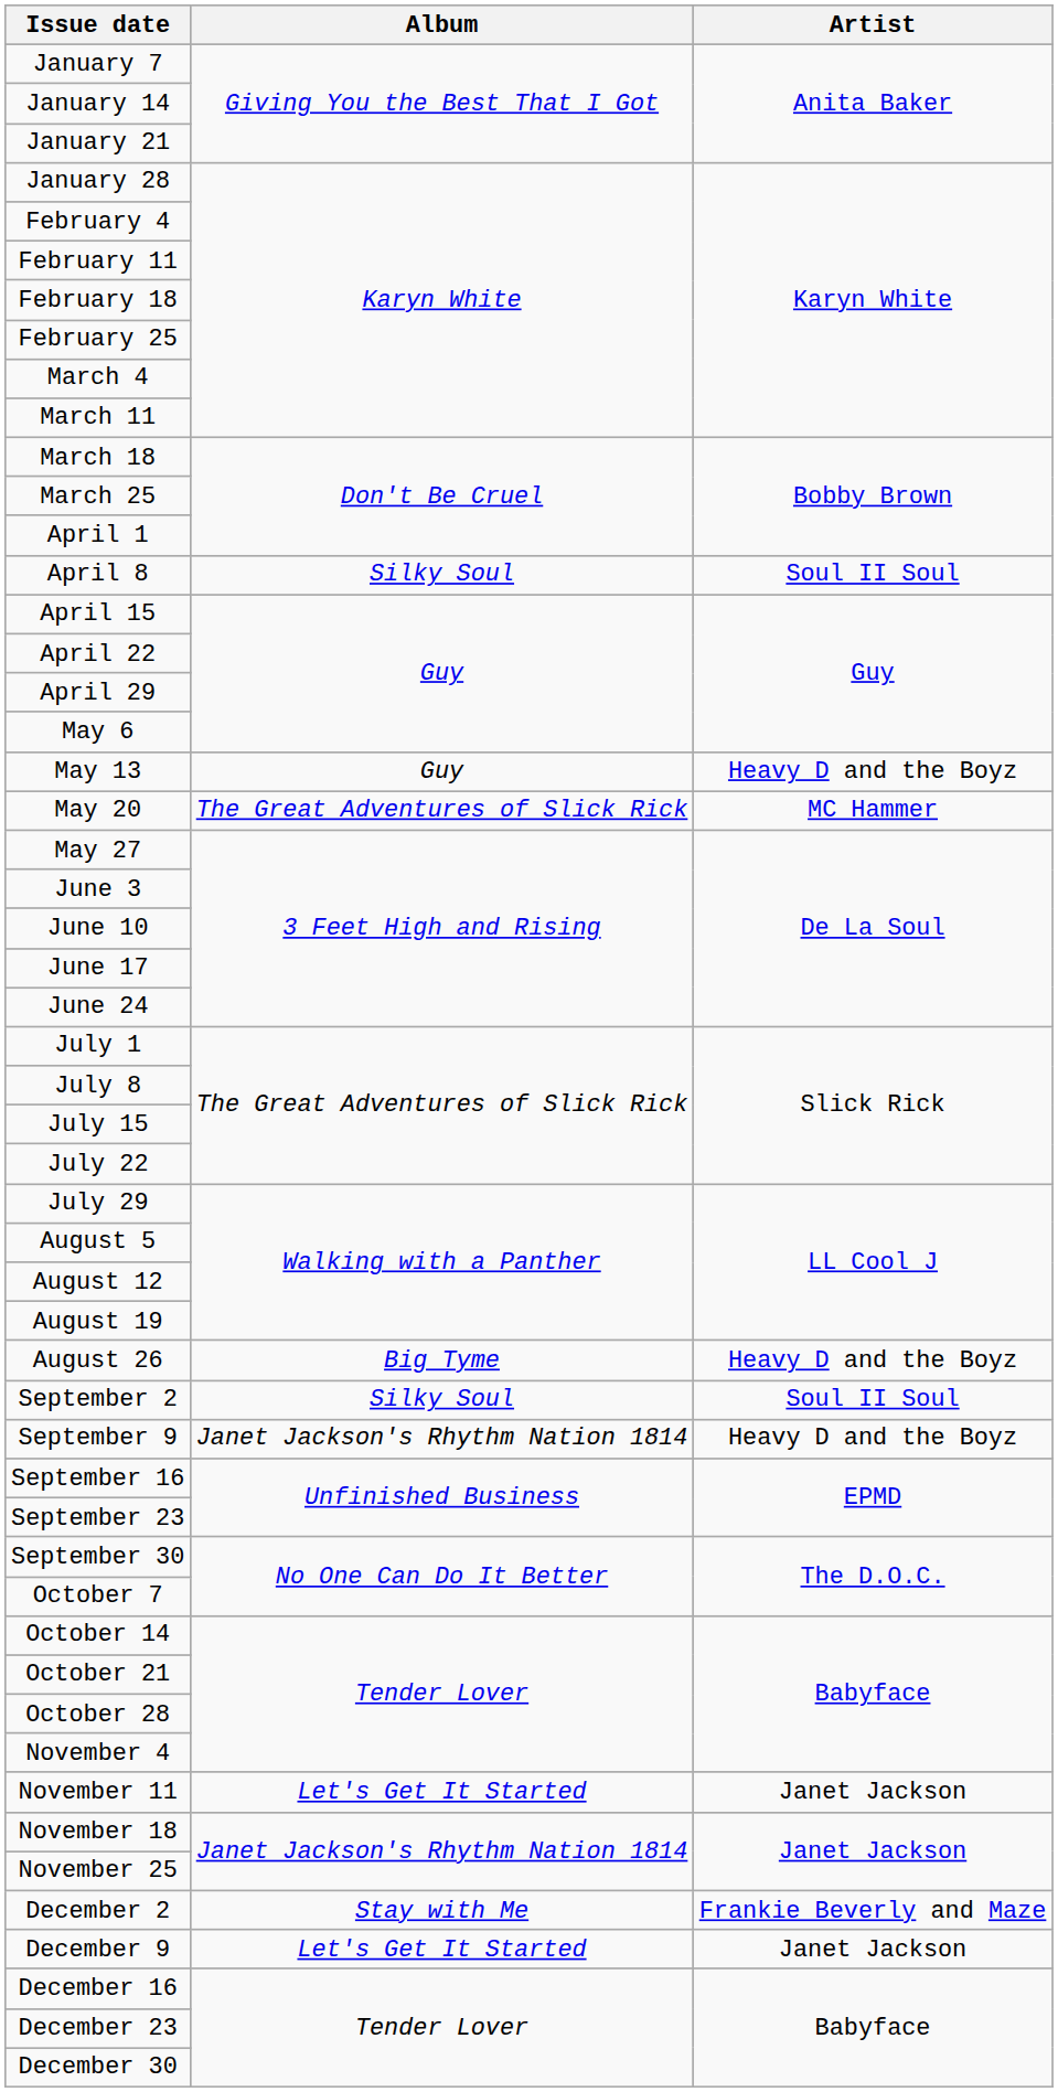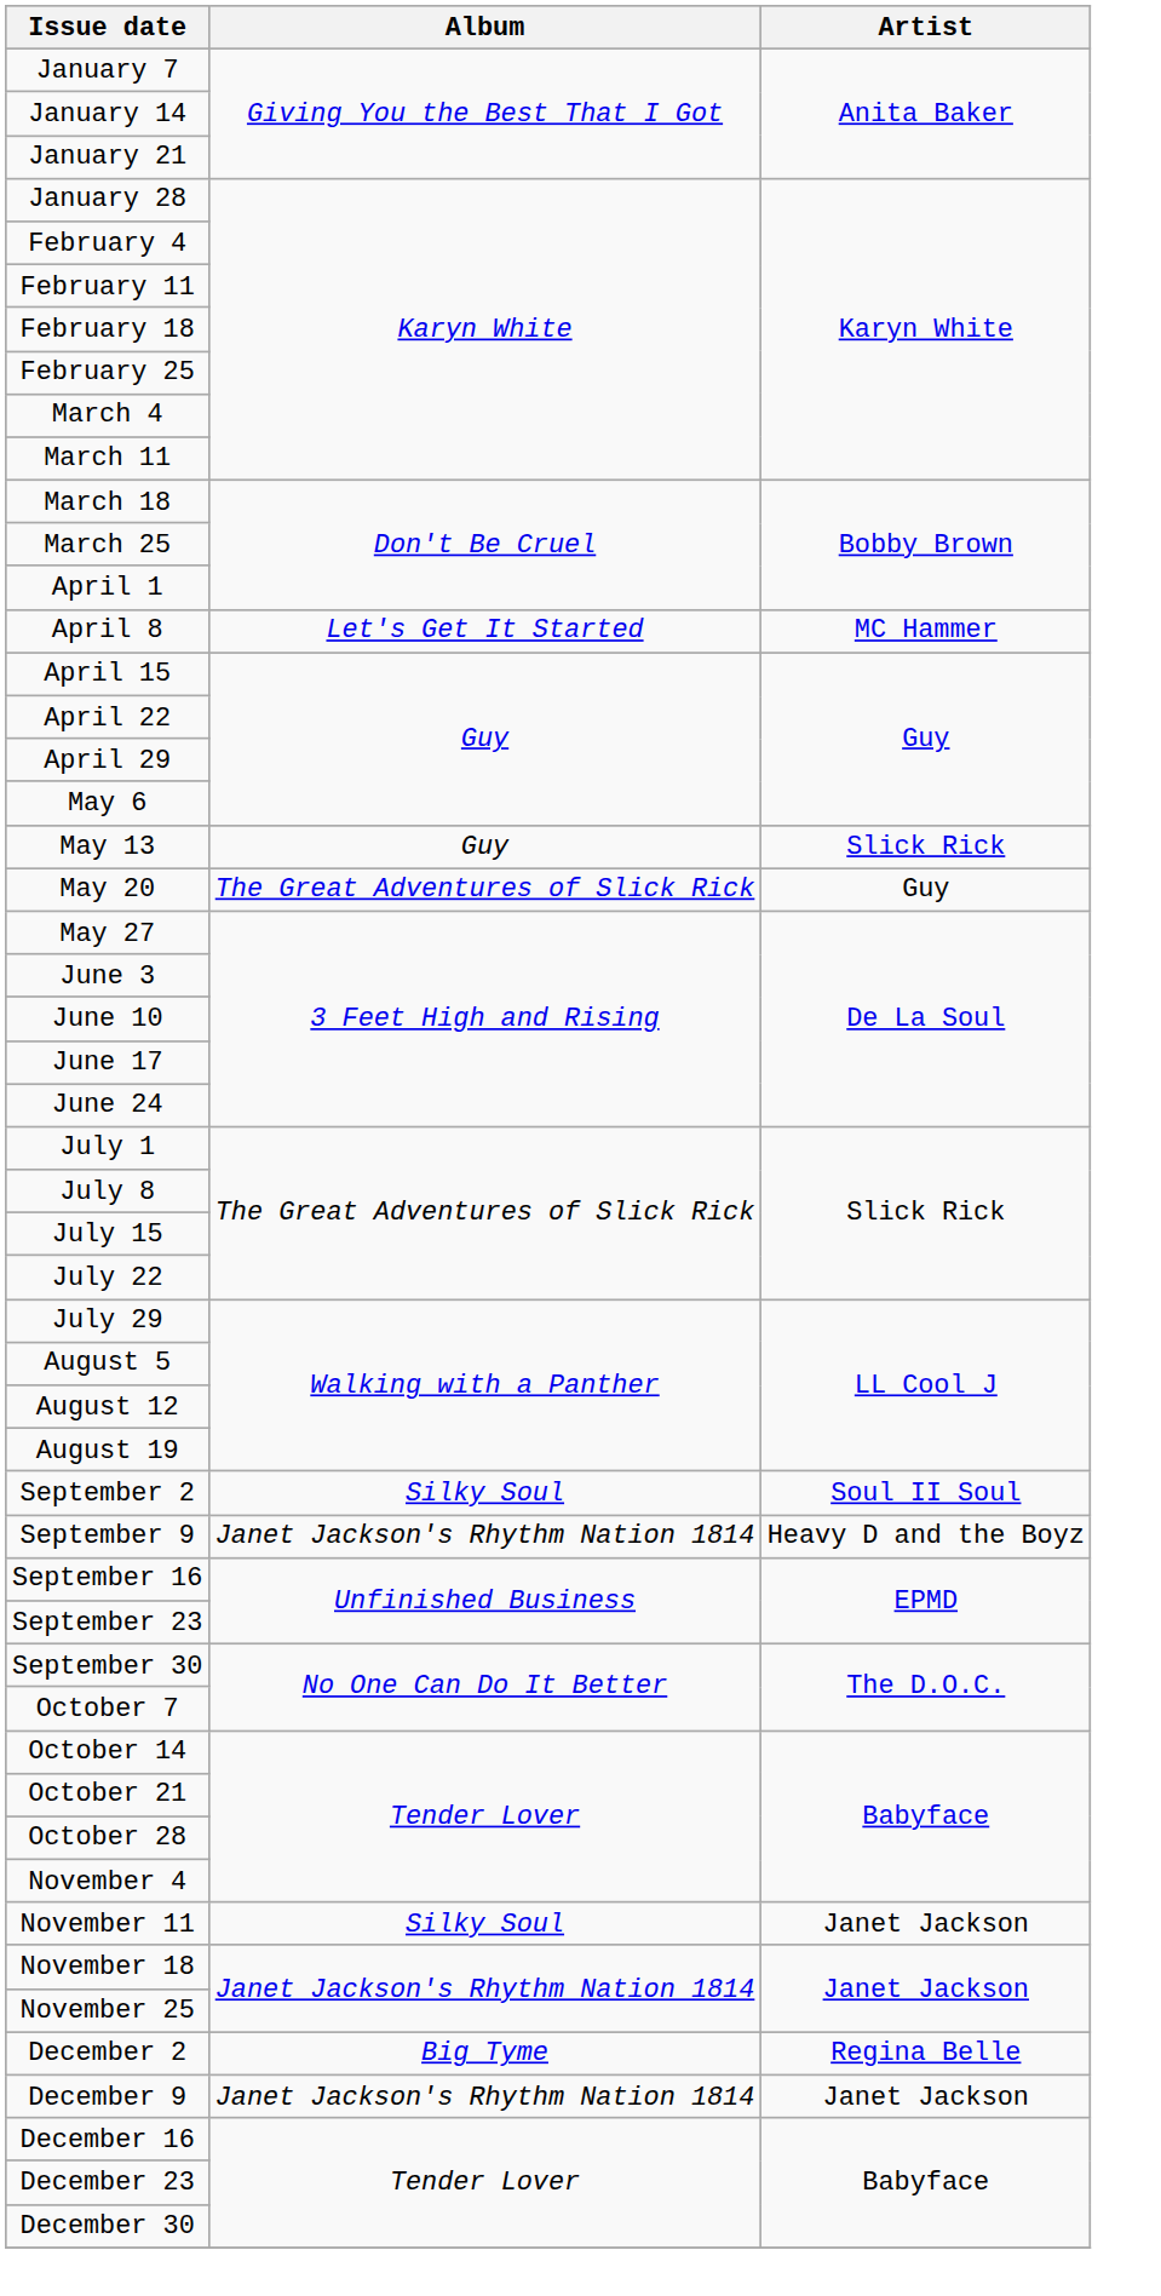April 8 | Album: Silky Soul -> Let's Get It Started
April 8 | Artist: Soul II Soul -> MC Hammer
May 13 | Artist: Heavy D and the Boyz -> Slick Rick
May 20 | Artist: MC Hammer -> Guy
- row: August 26 | Big Tyme | Heavy D and the Boyz
November 11 | Album: Let's Get It Started -> Silky Soul
December 2 | Album: Stay with Me -> Big Tyme
December 2 | Artist: Frankie Beverly and Maze -> Regina Belle
December 9 | Album: Let's Get It Started -> Janet Jackson's Rhythm Nation 1814
